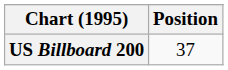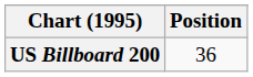US Billboard 200 | Position: 37 -> 36
